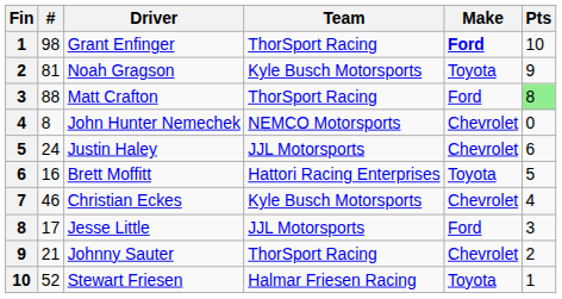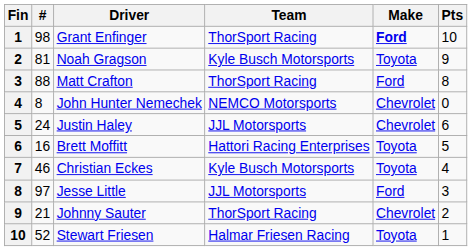Matt Crafton | Pts: lightgreen background -> no background
Christian Eckes | Make: Chevrolet -> Toyota
Jesse Little | #: 17 -> 97
